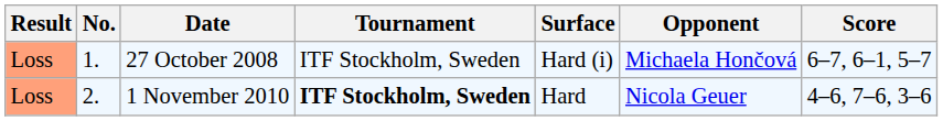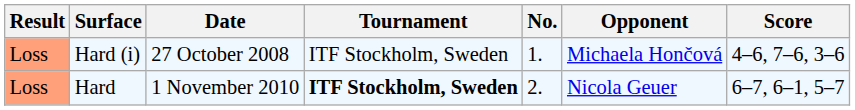columns swapped: No. <-> Surface
27 October 2008 | Score: 6–7, 6–1, 5–7 -> 4–6, 7–6, 3–6
1 November 2010 | Score: 4–6, 7–6, 3–6 -> 6–7, 6–1, 5–7
